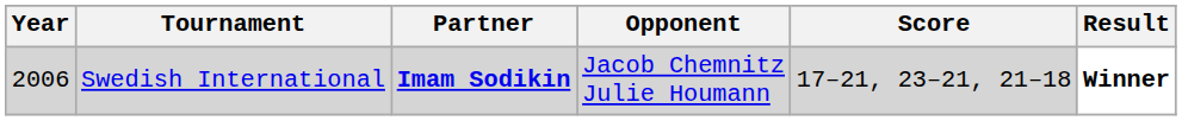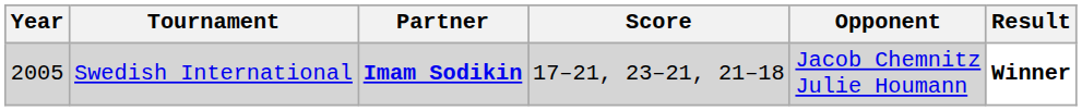columns swapped: Opponent <-> Score
Swedish International | Year: 2006 -> 2005
